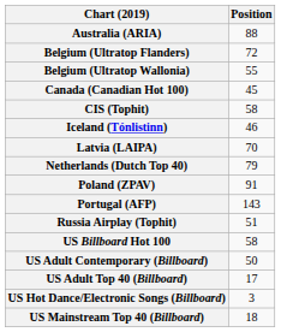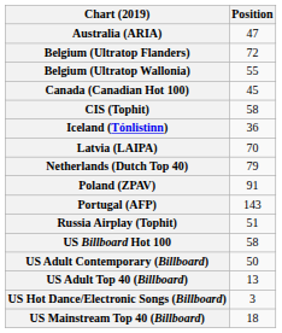Australia (ARIA) | Position: 88 -> 47
Iceland (Tónlistinn) | Position: 46 -> 36
US Adult Top 40 (Billboard) | Position: 17 -> 13
